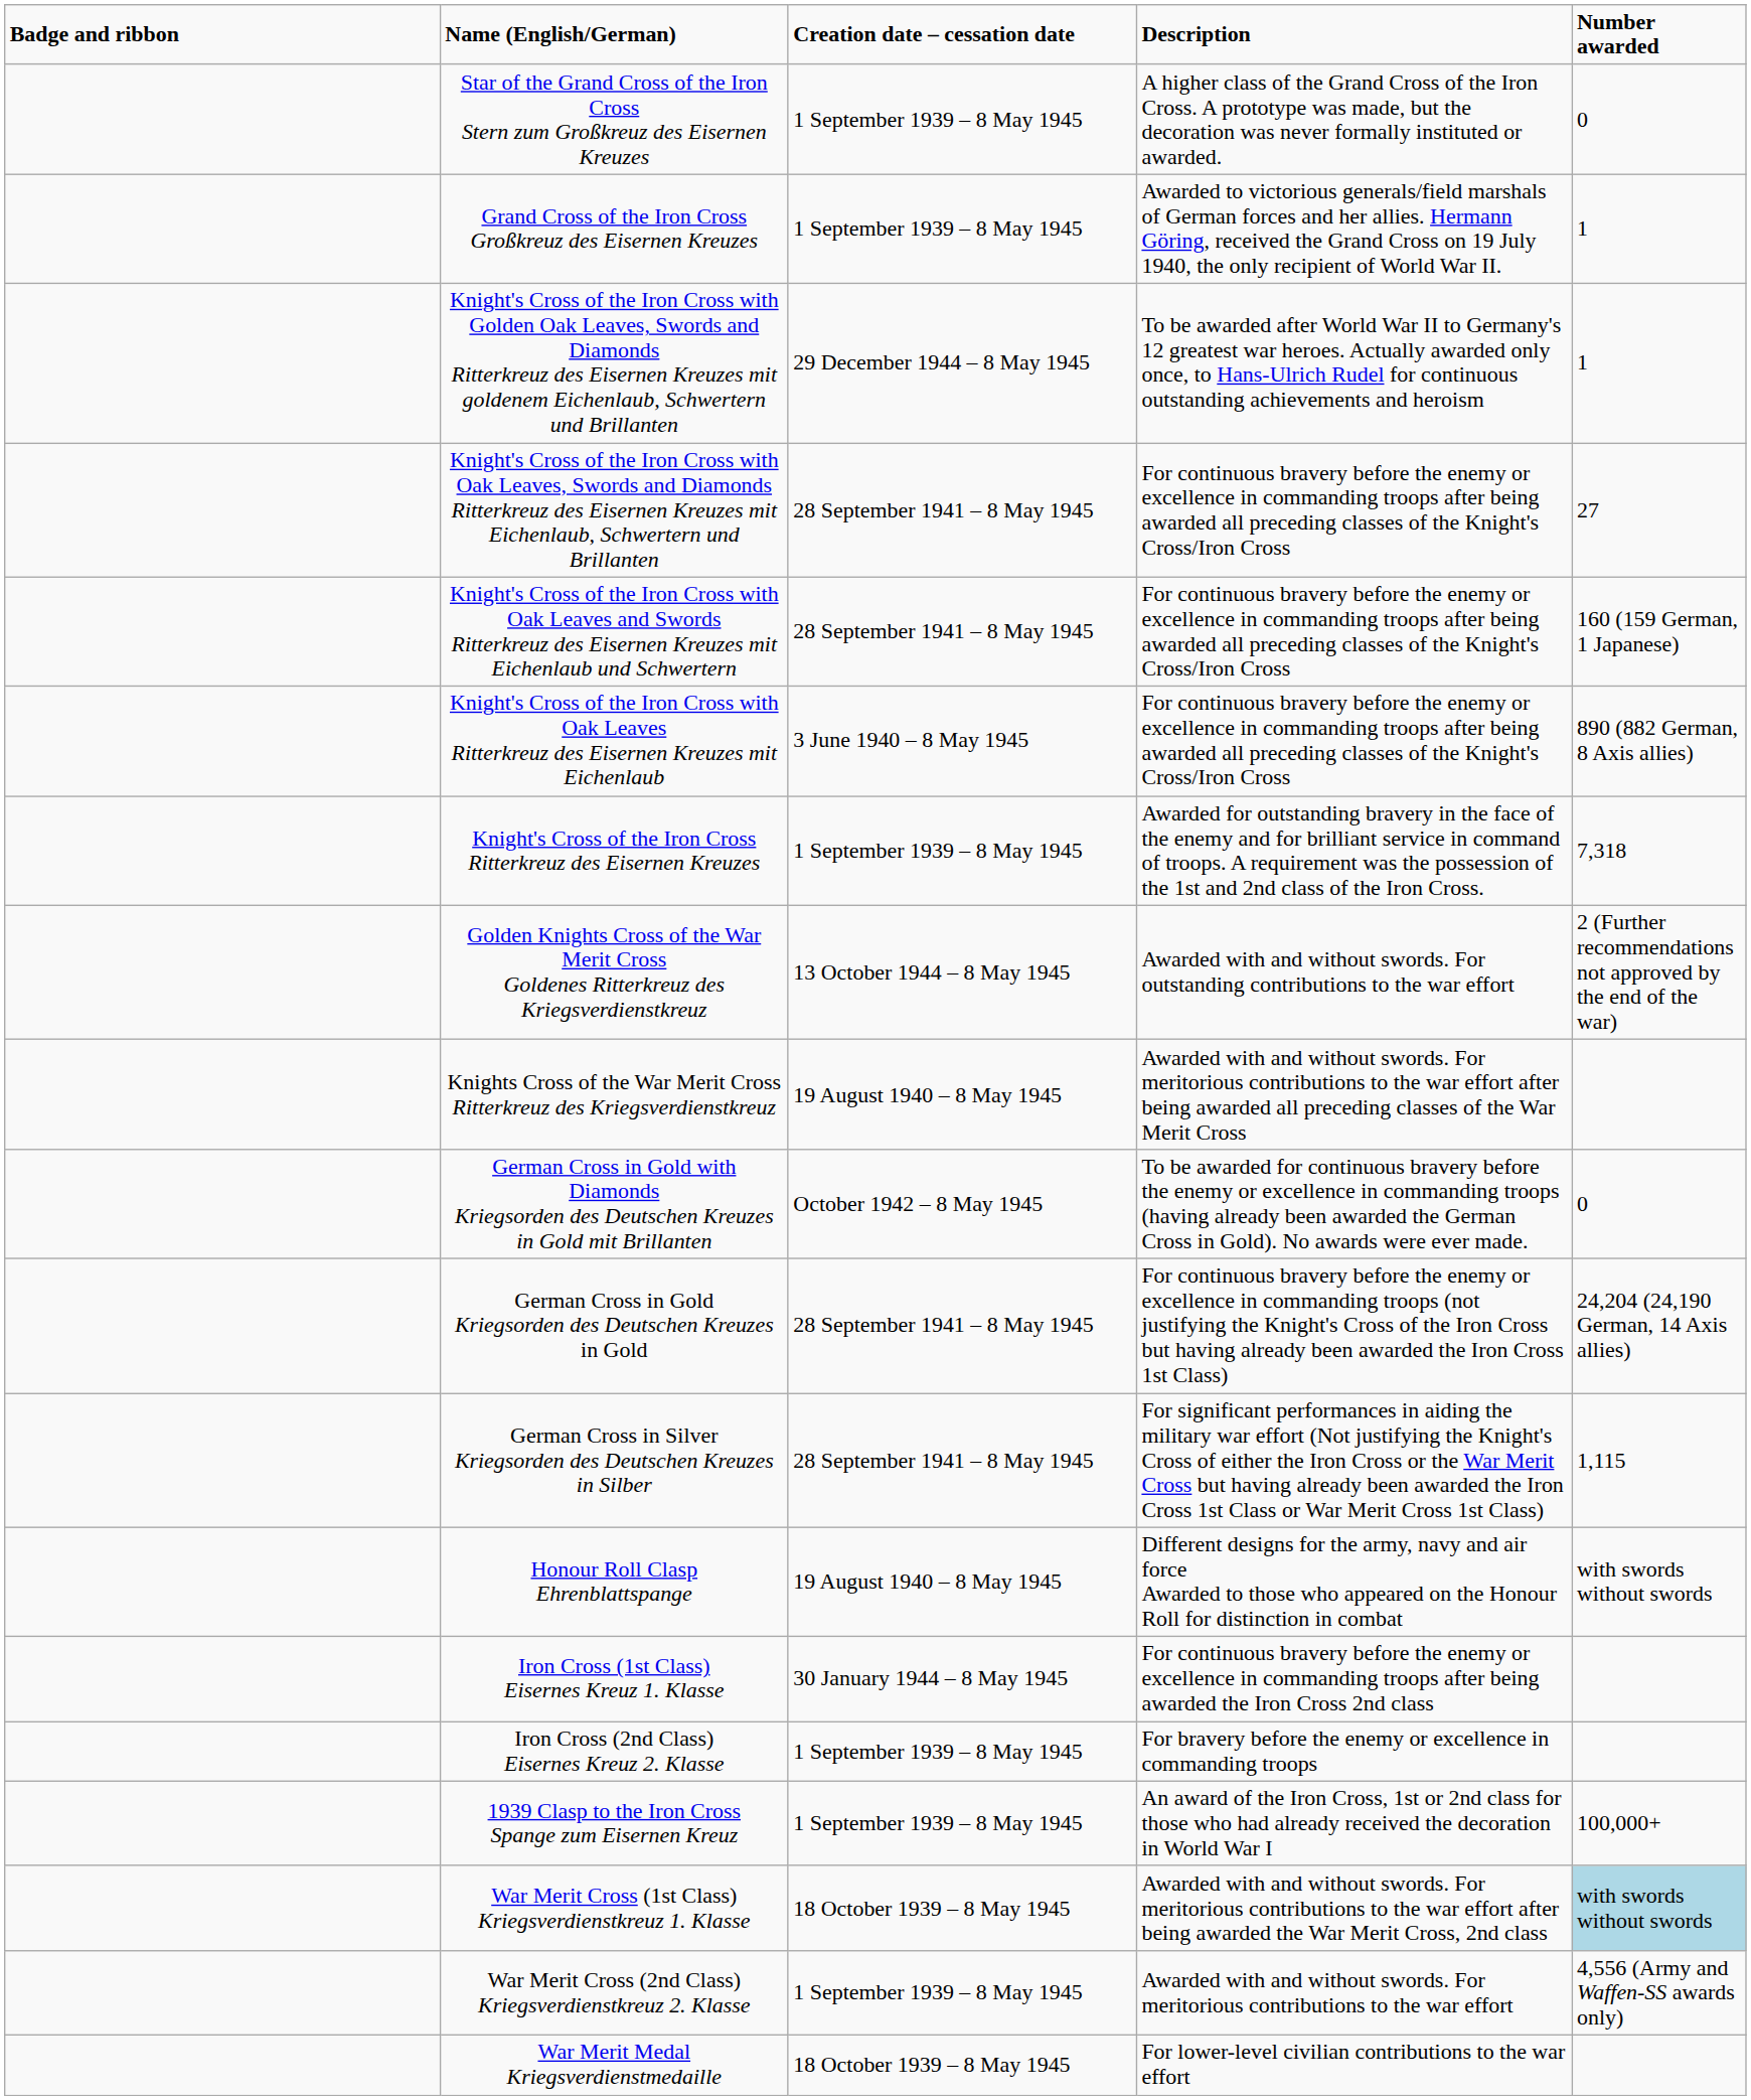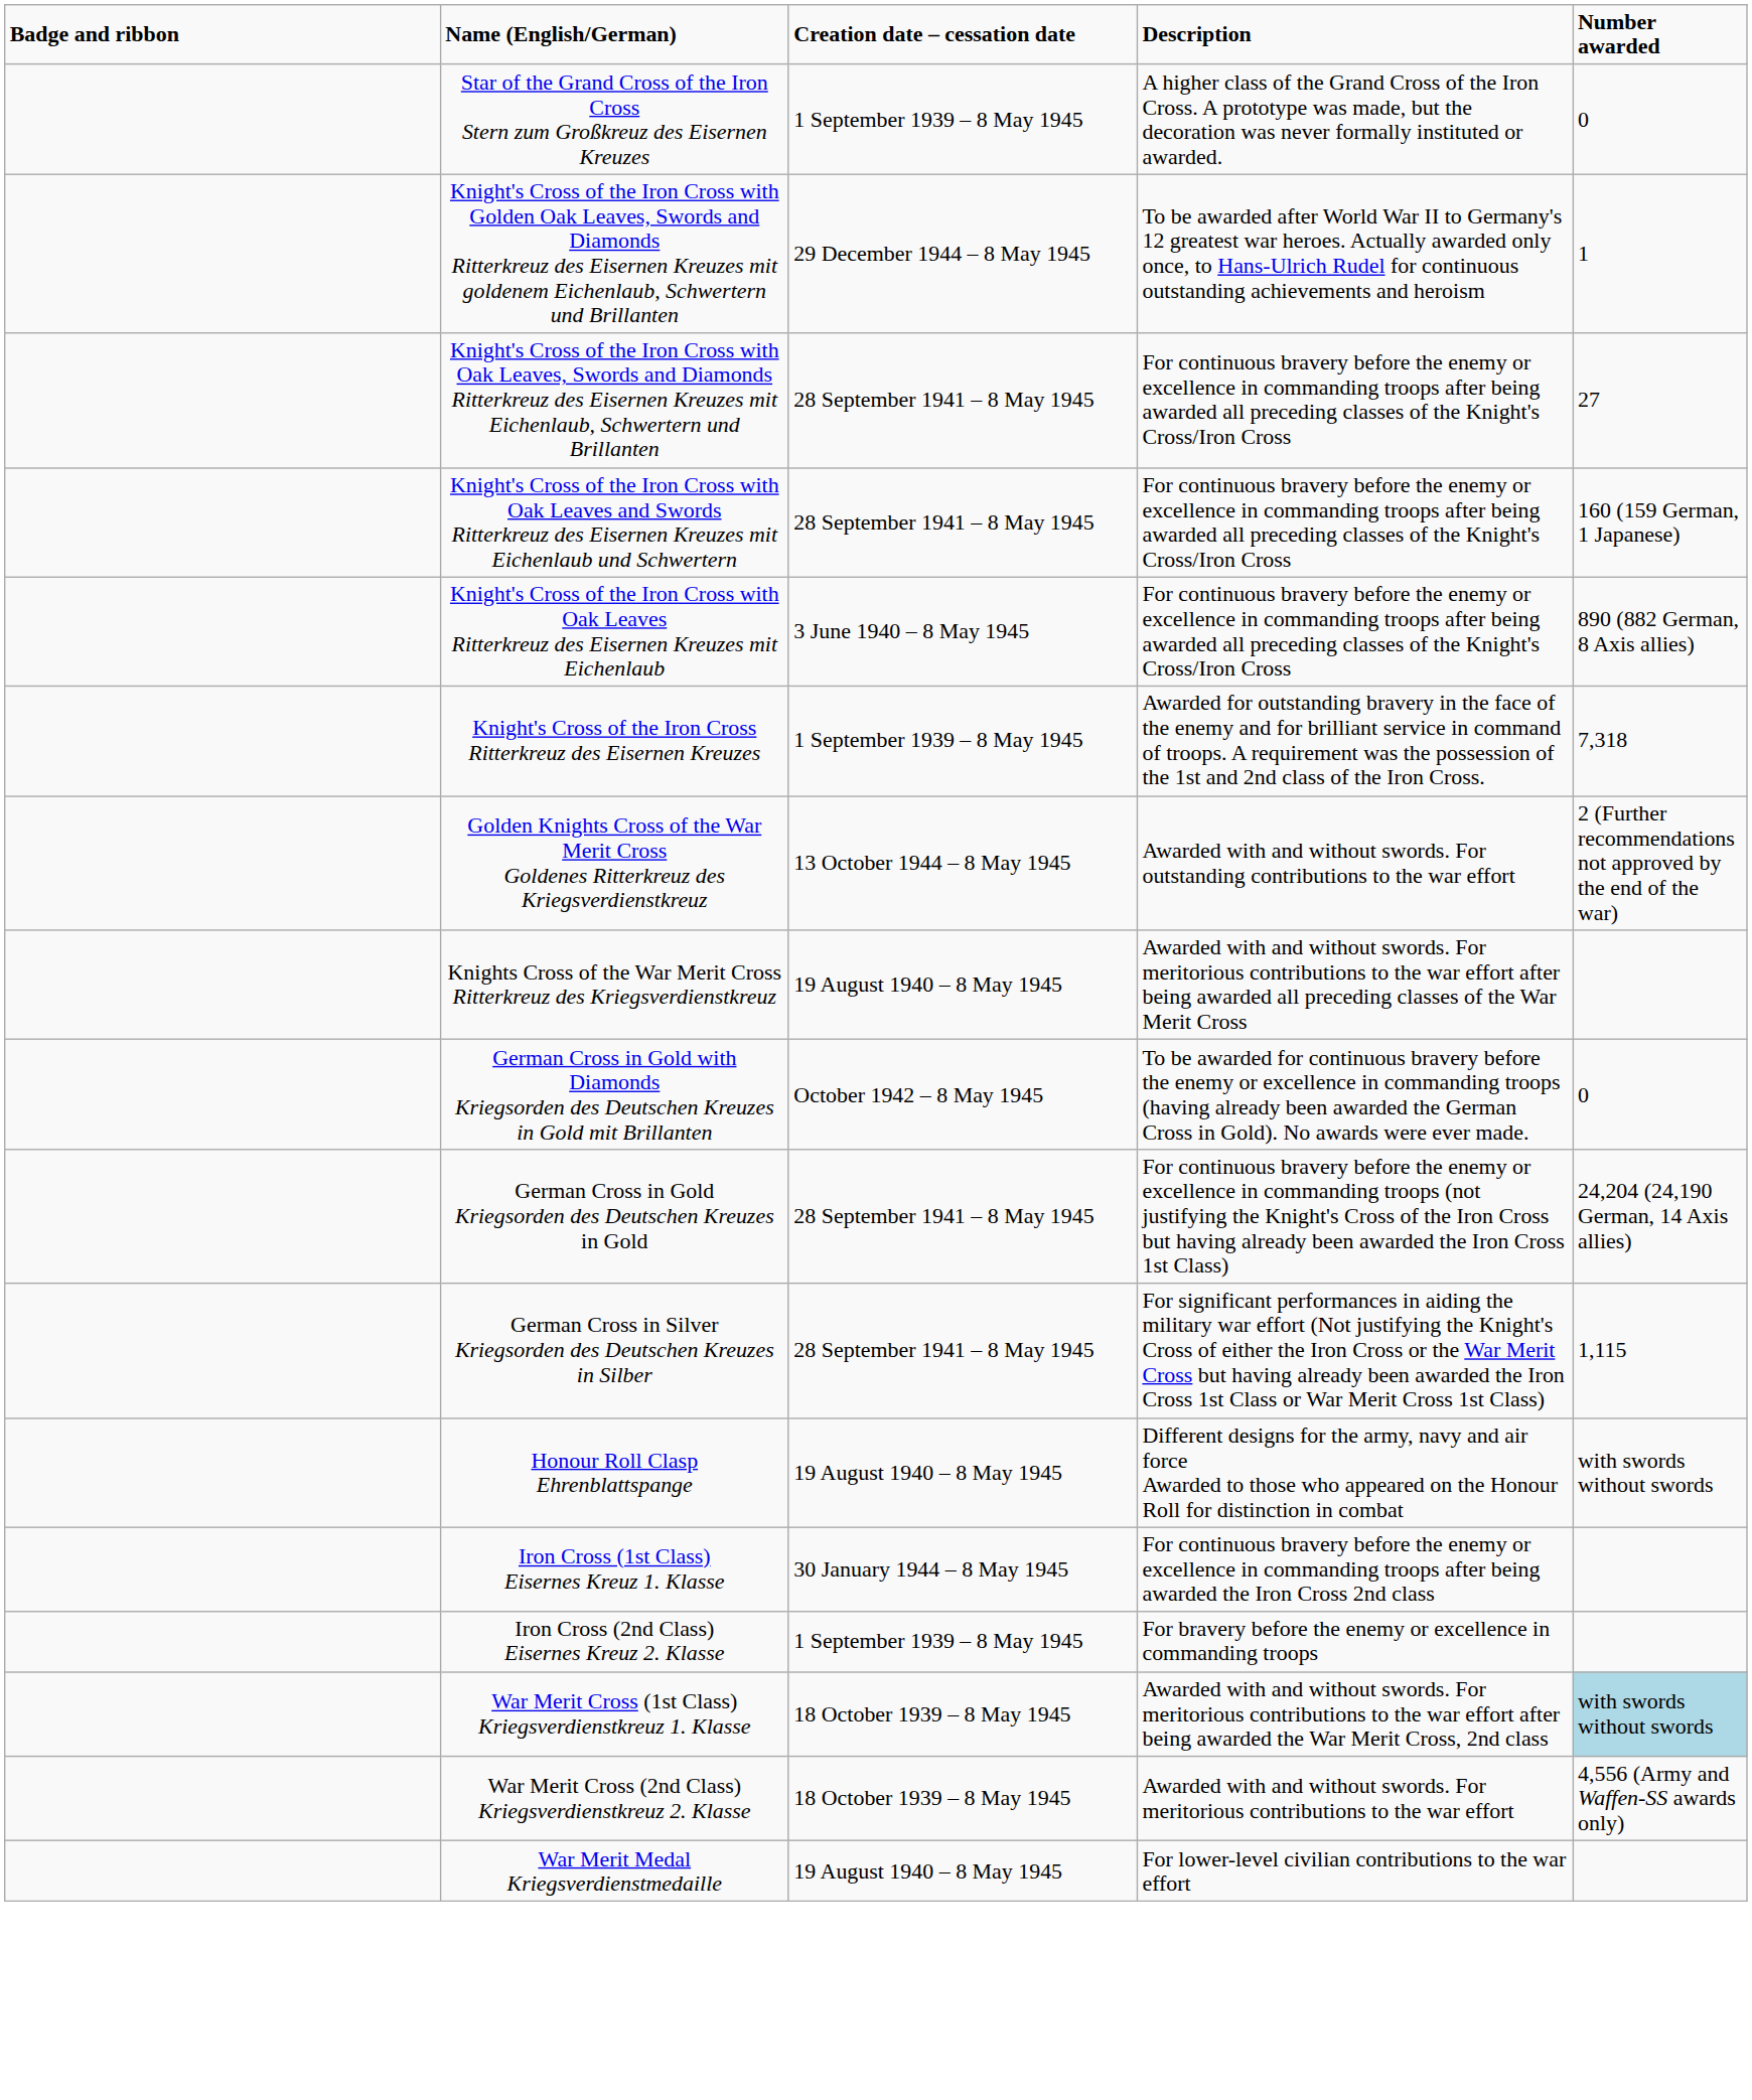- row: Grand Cross of the Iron Cross Großkreuz des Eisernen Kreuzes | 1 September 1939 – 8 May 1945 | Awarded to victorious generals/field marshals of German forces and her allies. Hermann Göring, received the Grand Cross on 19 July 1940, the only recipient of World War II. | 1
- row: 1939 Clasp to the Iron Cross Spange zum Eisernen Kreuz | 1 September 1939 – 8 May 1945 | An award of the Iron Cross, 1st or 2nd class for those who had already received the decoration in World War I | 100,000+
War Merit Cross (2nd Class) Kriegsverdienstkreuz 2. Klasse | Creation date – cessation date: 1 September 1939 – 8 May 1945 -> 18 October 1939 – 8 May 1945
War Merit Medal Kriegsverdienstmedaille | Creation date – cessation date: 18 October 1939 – 8 May 1945 -> 19 August 1940 – 8 May 1945
